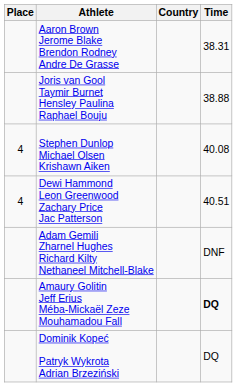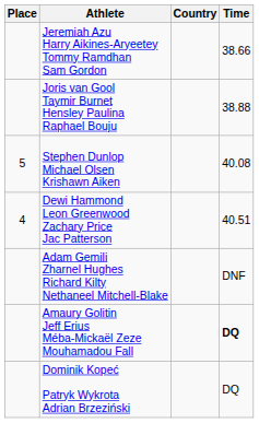- row: Aaron Brown Jerome Blake Brendon Rodney Andre De Grasse | 38.31
+ row: Jeremiah Azu Harry Aikines-Aryeetey Tommy Ramdhan Sam Gordon | 38.66
Stephen Dunlop Michael Olsen Krishawn Aiken | Place: 4 -> 5
